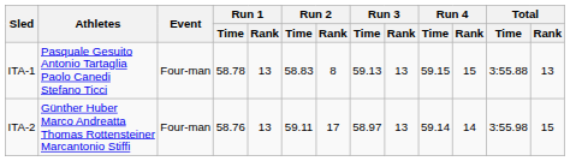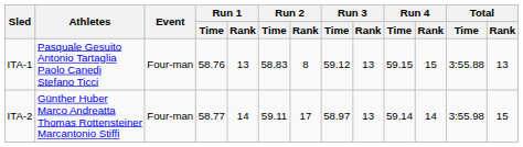ITA-1 | Run 1 / Time: 58.78 -> 58.76
ITA-1 | Run 3 / Time: 59.13 -> 59.12
ITA-2 | Run 1 / Time: 58.76 -> 58.77
ITA-2 | Run 1 / Rank: 13 -> 14
